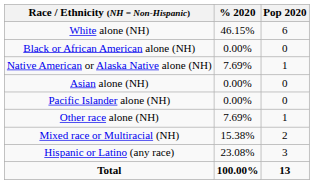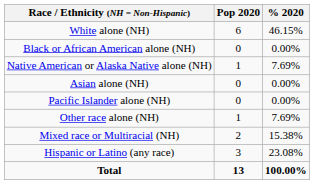columns swapped: Pop 2020 <-> % 2020
